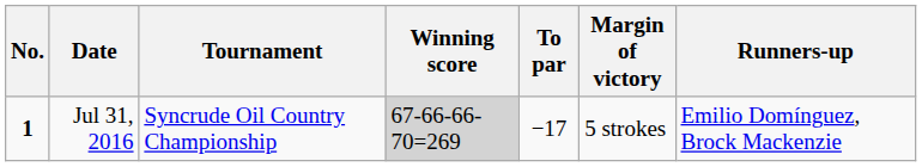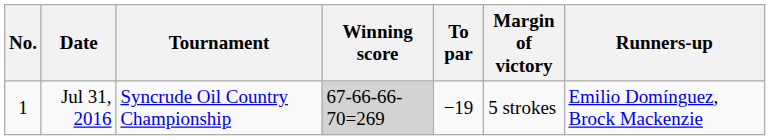Jul 31, 2016 | No.: bold -> normal
Jul 31, 2016 | To par: −17 -> −19
